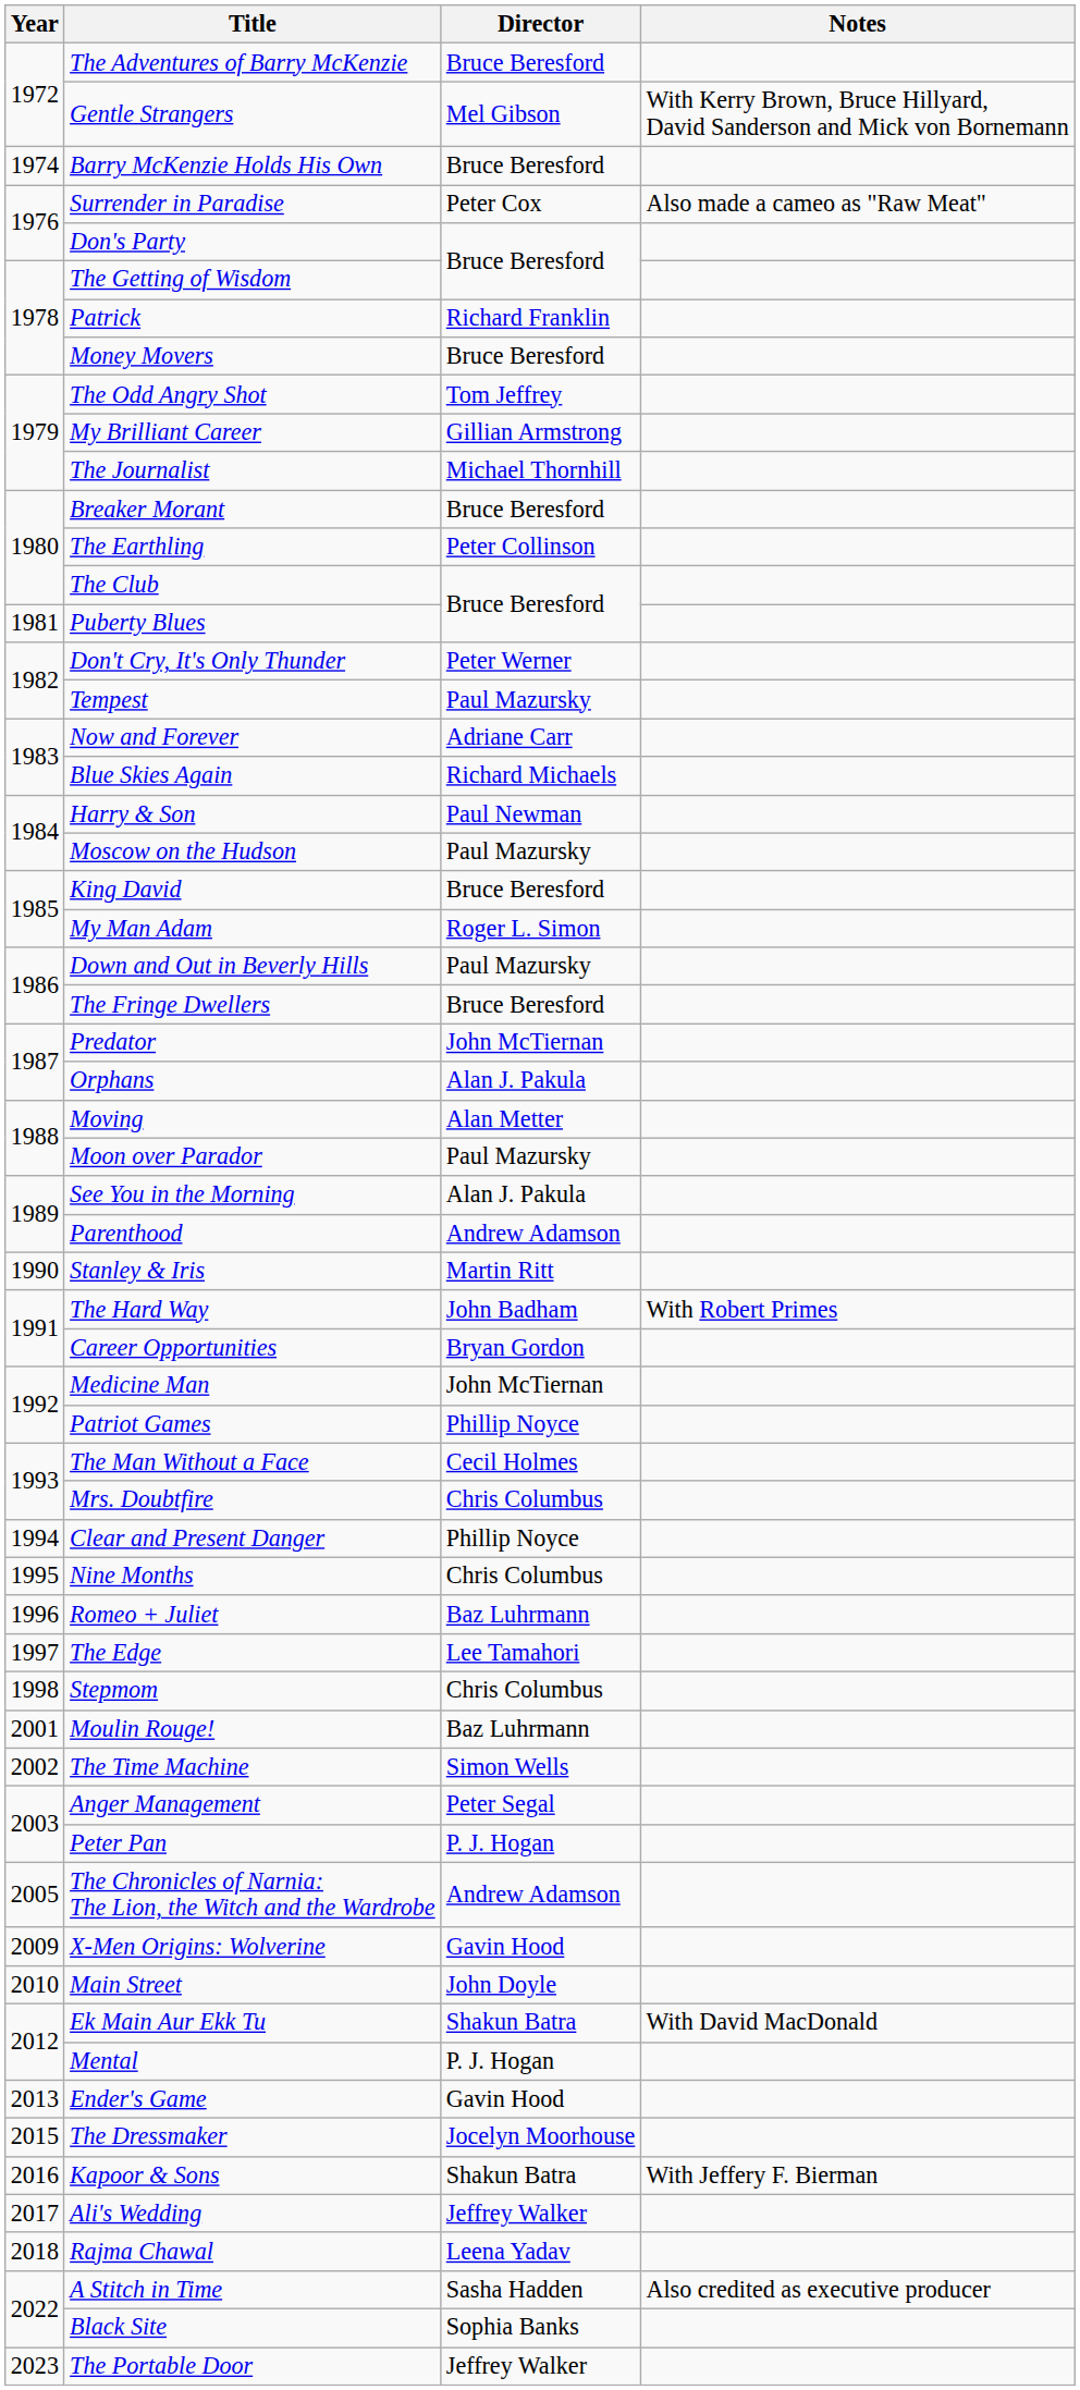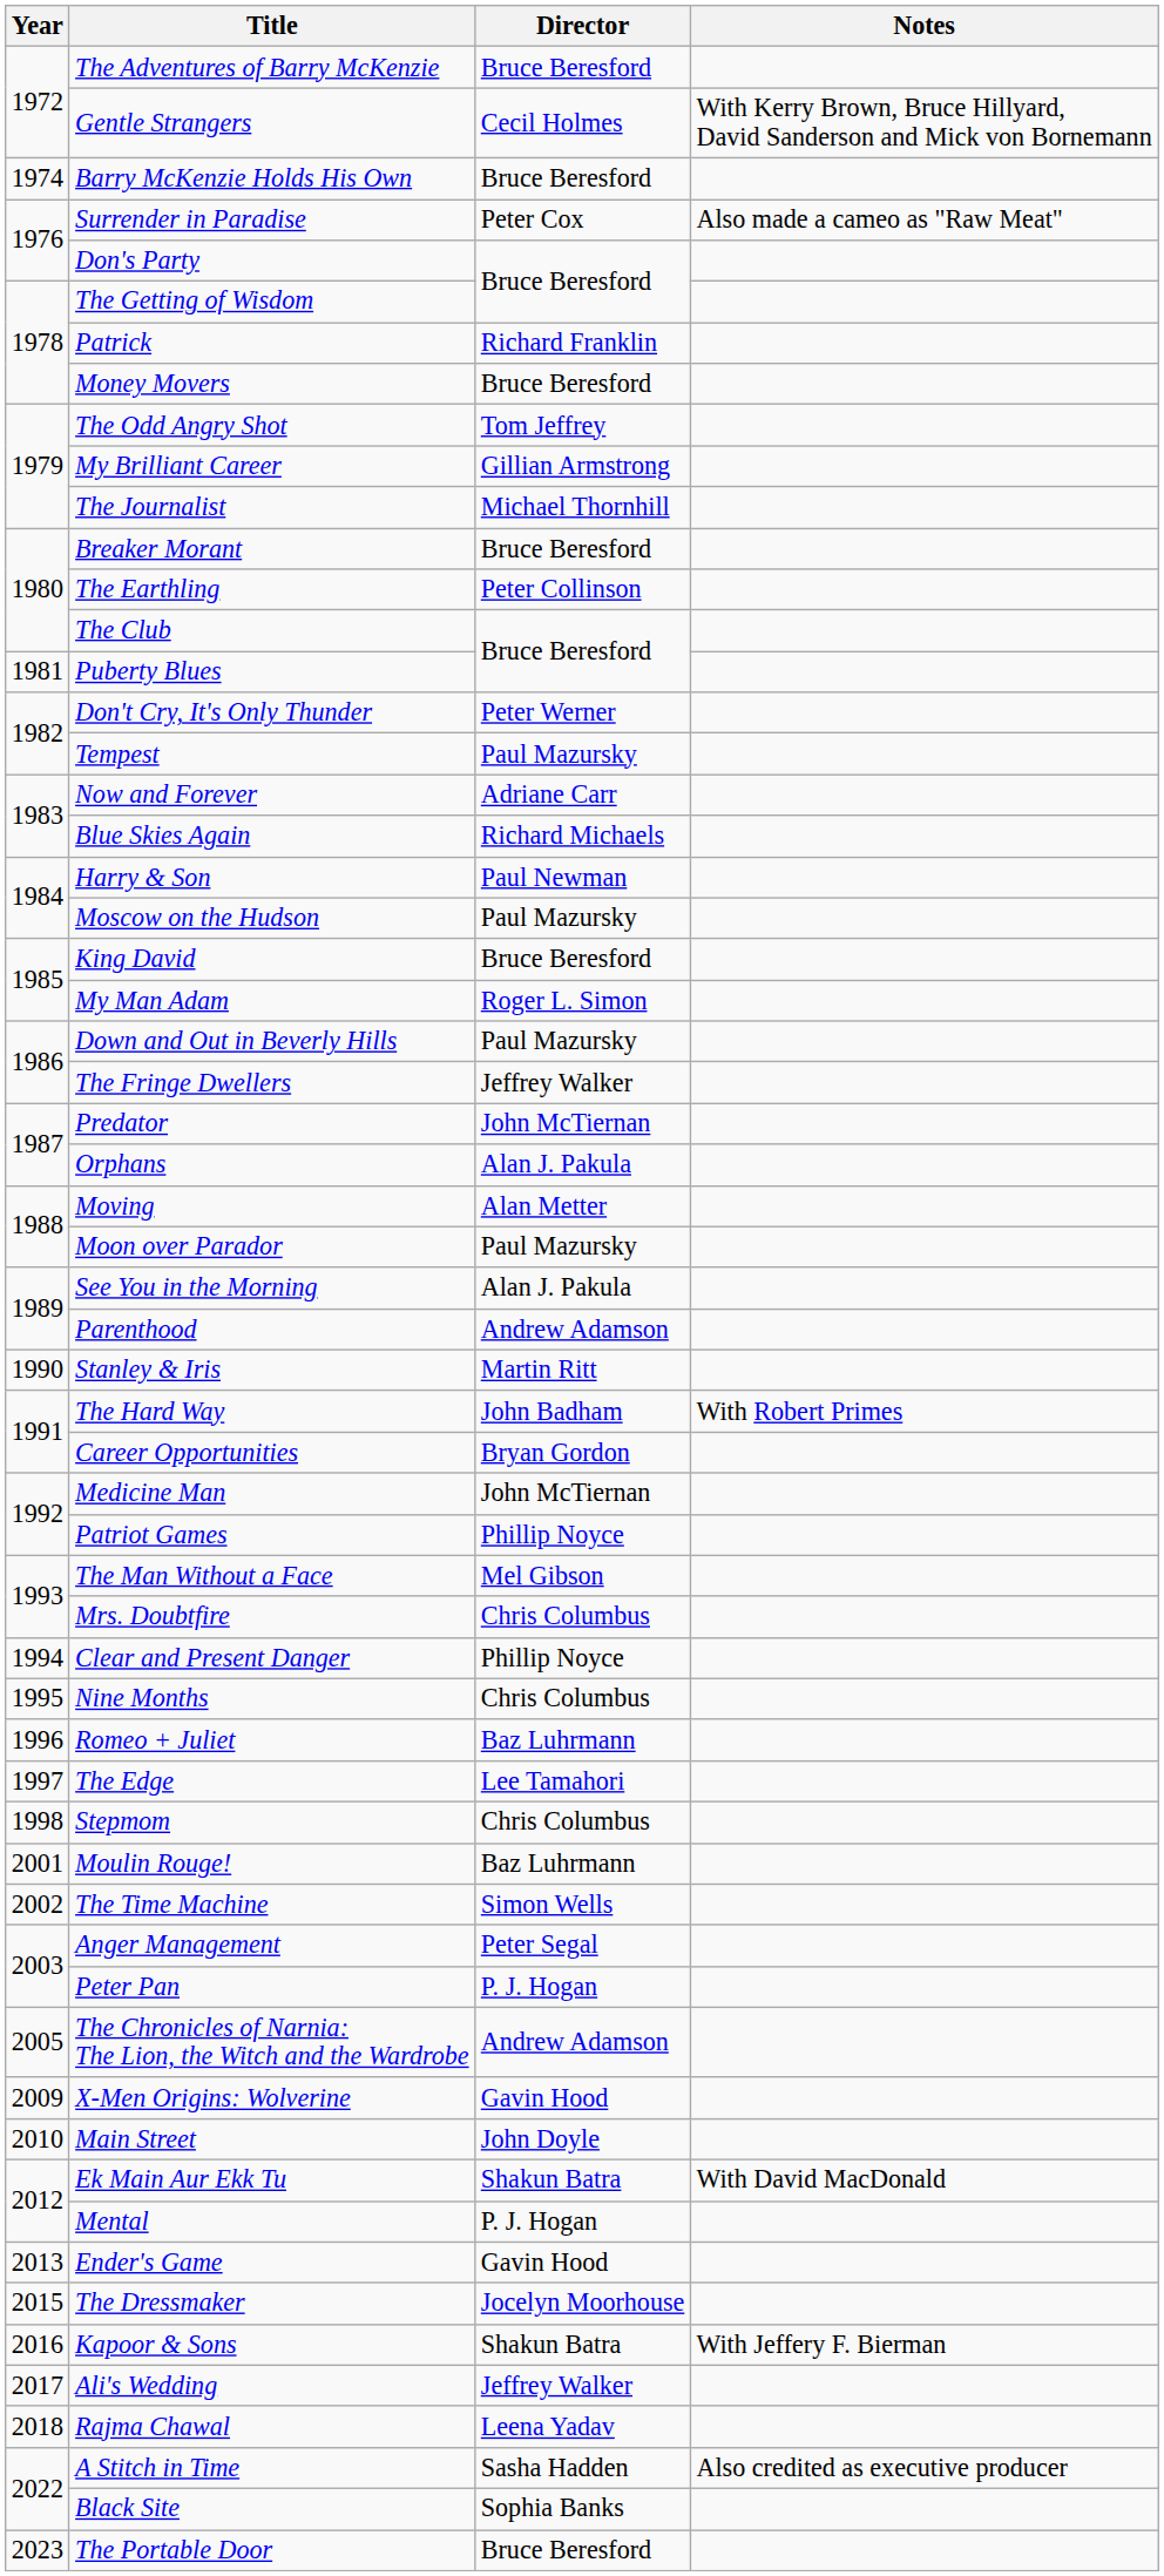Gentle Strangers | Director: Mel Gibson -> Cecil Holmes
The Fringe Dwellers | Director: Bruce Beresford -> Jeffrey Walker
The Man Without a Face | Director: Cecil Holmes -> Mel Gibson
The Portable Door | Director: Jeffrey Walker -> Bruce Beresford
